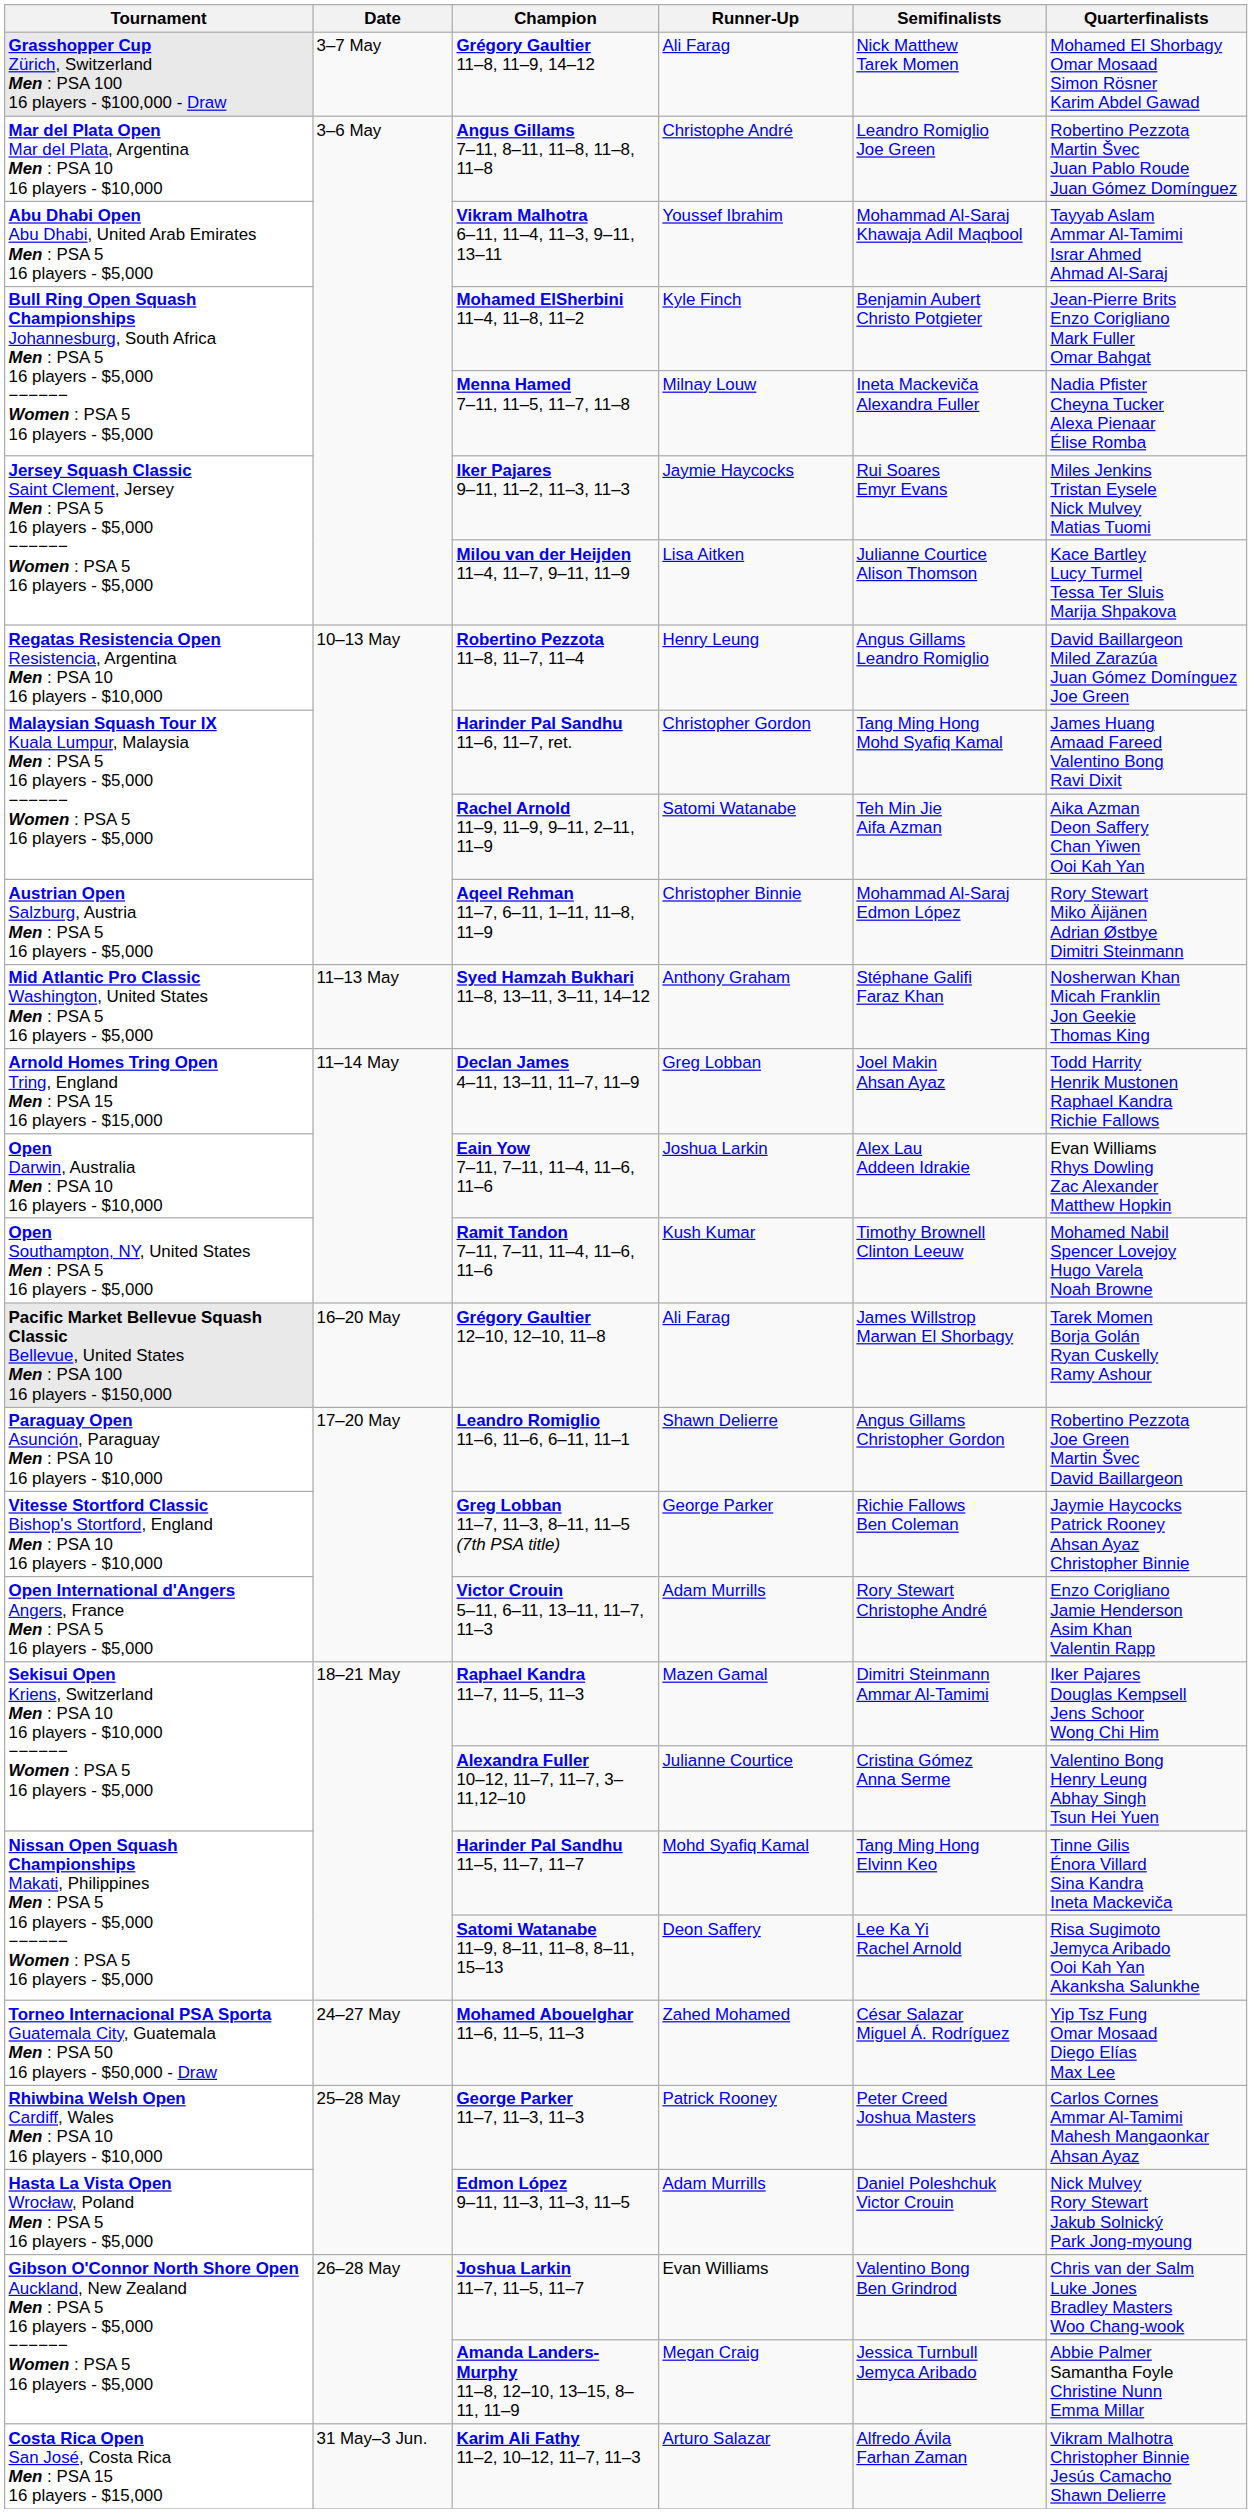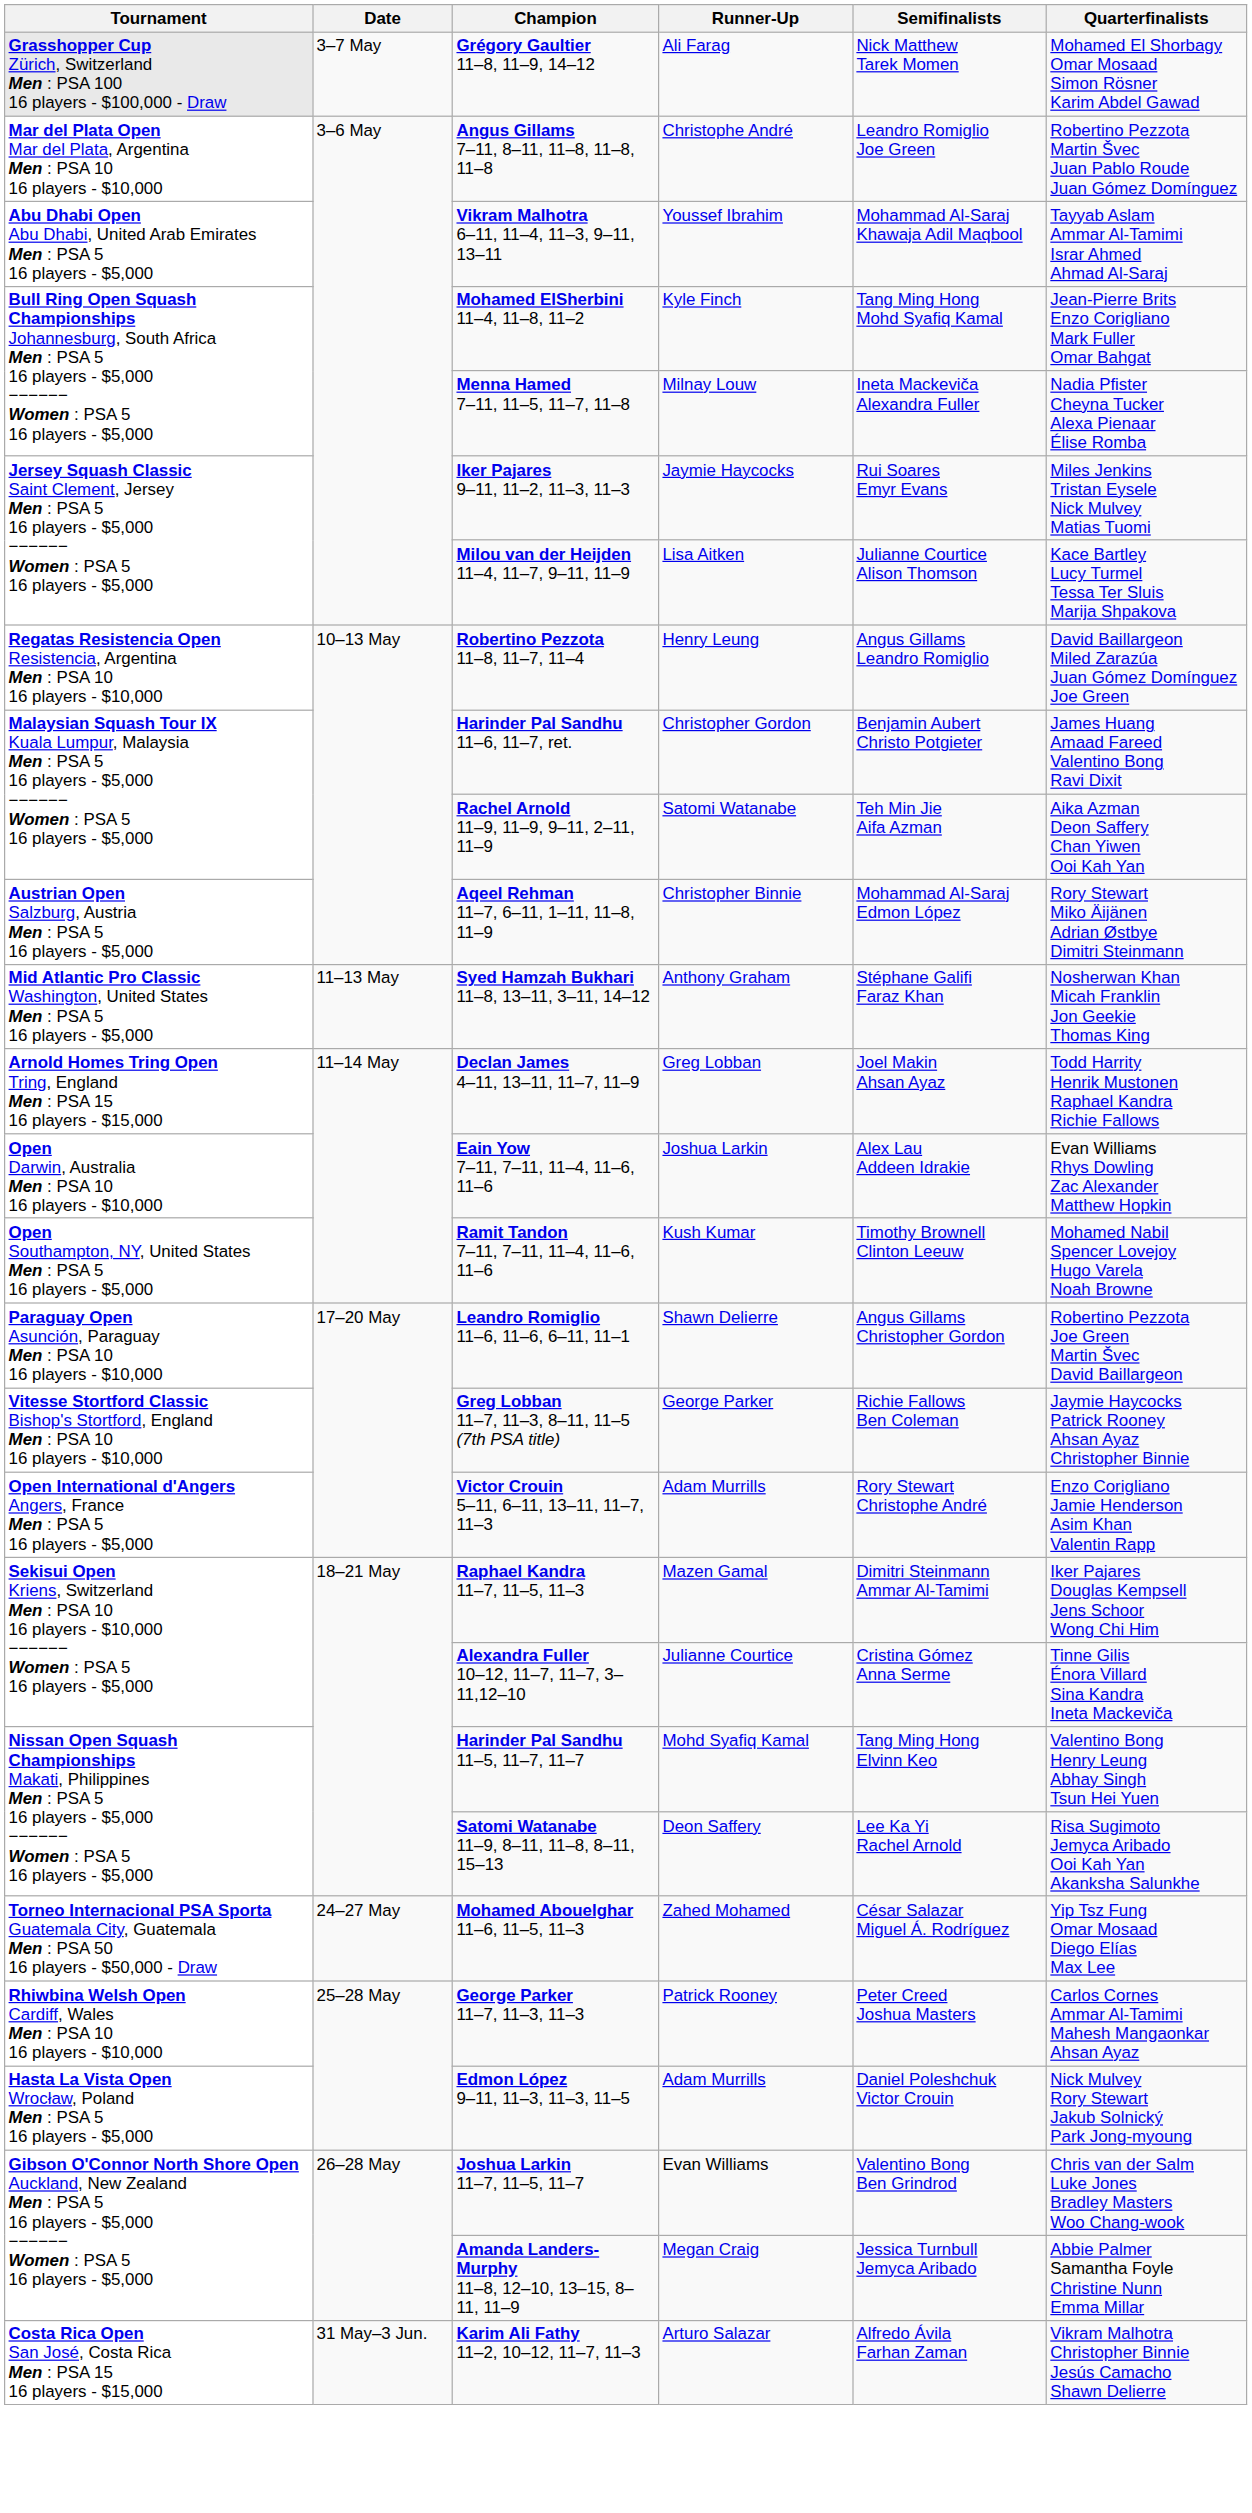Mohamed ElSherbini 11–4, 11–8, 11–2 | Semifinalists: Benjamin Aubert Christo Potgieter -> Tang Ming Hong Mohd Syafiq Kamal
Harinder Pal Sandhu 11–6, 11–7, ret. | Semifinalists: Tang Ming Hong Mohd Syafiq Kamal -> Benjamin Aubert Christo Potgieter
- row: Pacific Market Bellevue Squash Classic Bellevue, United States Men : PSA 100 16 players - $150,000 | 16–20 May | Grégory Gaultier 12–10, 12–10, 11–8 | Ali Farag | James Willstrop Marwan El Shorbagy | Tarek Momen Borja Golán Ryan Cuskelly Ramy Ashour
Alexandra Fuller 10–12, 11–7, 11–7, 3–11,12–10 | Quarterfinalists: Valentino Bong Henry Leung Abhay Singh Tsun Hei Yuen -> Tinne Gilis Énora Villard Sina Kandra Ineta Mackeviča
Harinder Pal Sandhu 11–5, 11–7, 11–7 | Quarterfinalists: Tinne Gilis Énora Villard Sina Kandra Ineta Mackeviča -> Valentino Bong Henry Leung Abhay Singh Tsun Hei Yuen
